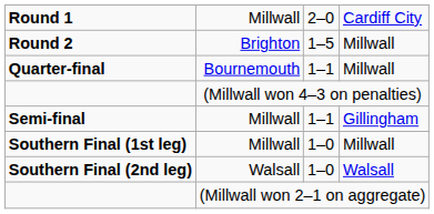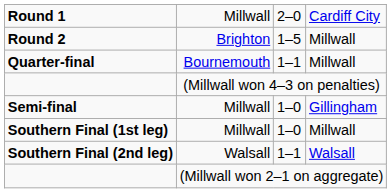Semi-final | column 3: 1–1 -> 1–0
Southern Final (2nd leg) | column 3: 1–0 -> 1–1
